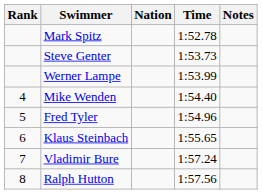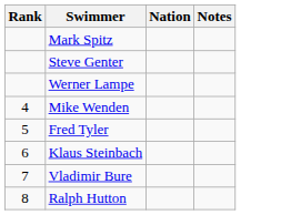- column: Time | 1:52.78 | 1:53.73 | 1:53.99 | 1:54.40 | 1:54.96 | 1:55.65 | 1:57.24 | 1:57.56
